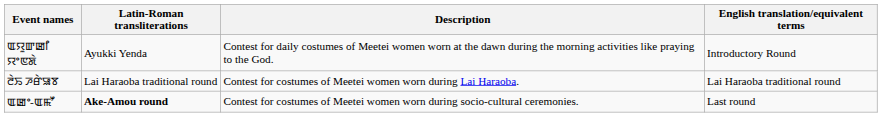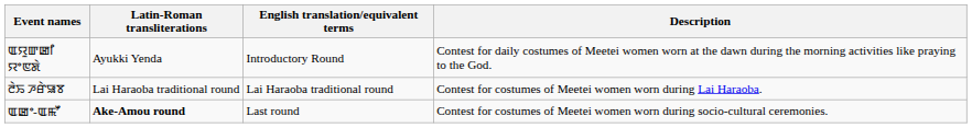columns swapped: English translation/equivalent terms <-> Description
